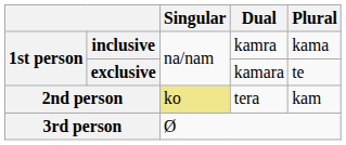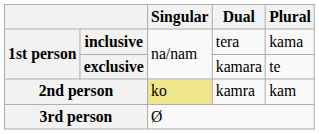inclusive | Dual: kamra -> tera
2nd person | Dual: tera -> kamra
